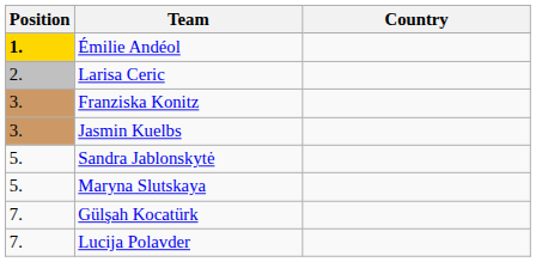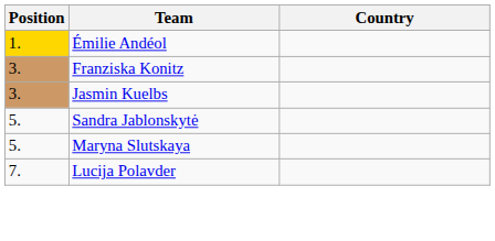Émilie Andéol | Position: bold -> normal
- row: 2. | Larisa Ceric
- row: 7. | Gülşah Kocatürk
